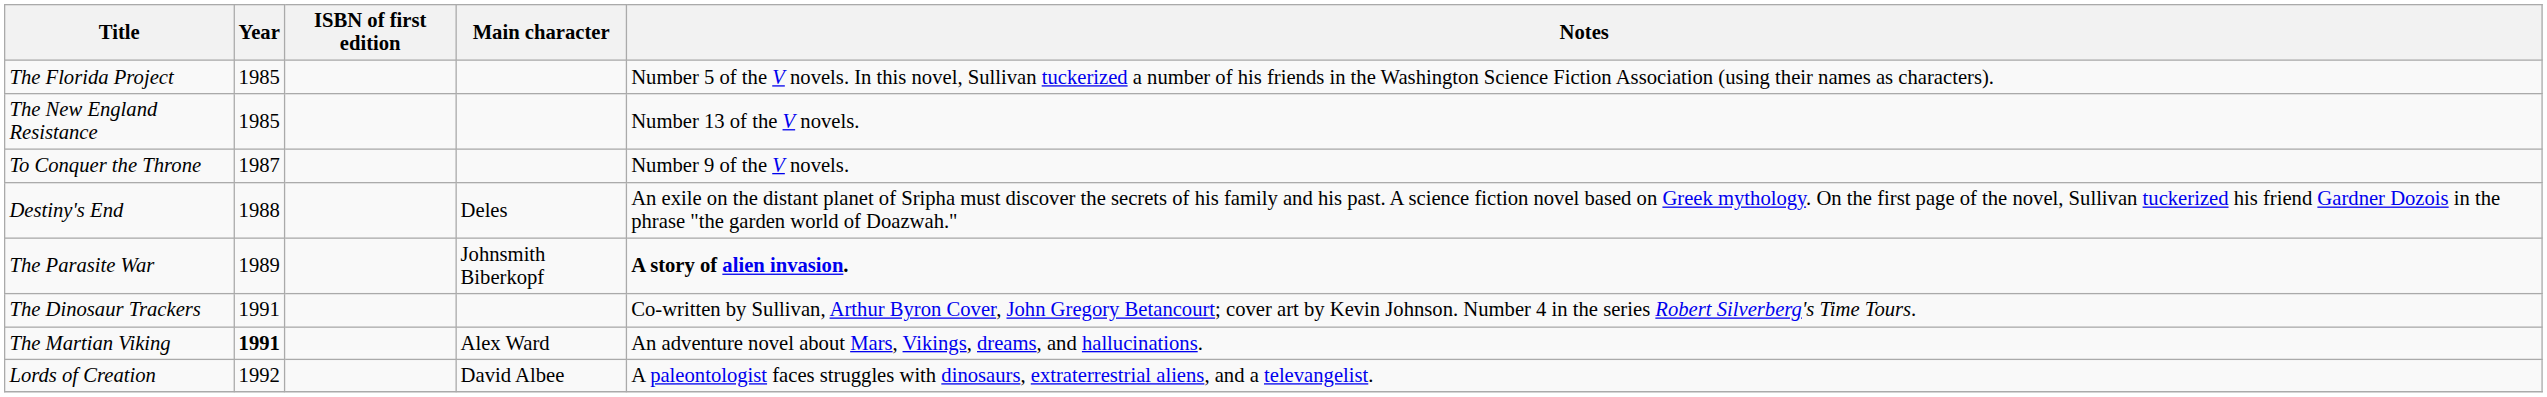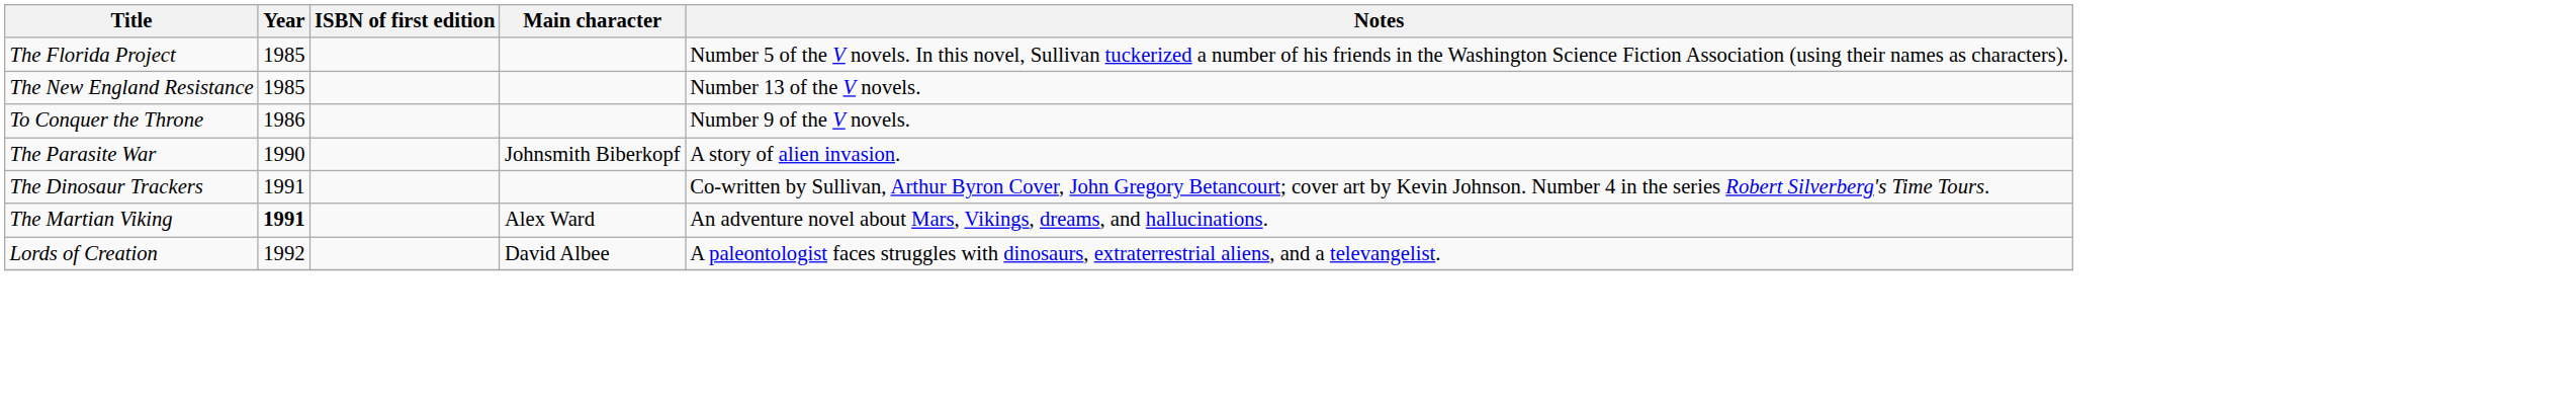To Conquer the Throne | Year: 1987 -> 1986
- row: Destiny's End | 1988 | Deles | An exile on the distant planet of Sripha must discover the secrets of his family and his past. A science fiction novel based on Greek mythology. On the first page of the novel, Sullivan tuckerized his friend Gardner Dozois in the phrase "the garden world of Doazwah."
The Parasite War | Year: 1989 -> 1990
The Parasite War | Notes: bold -> normal
